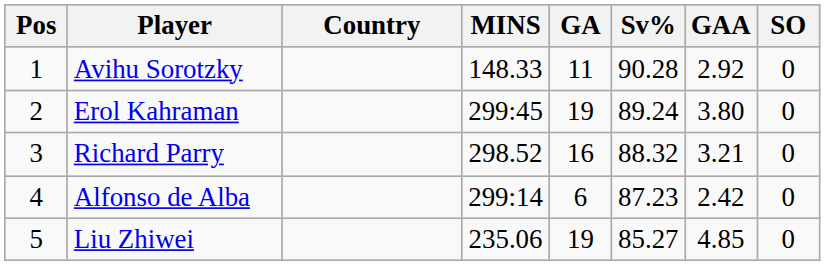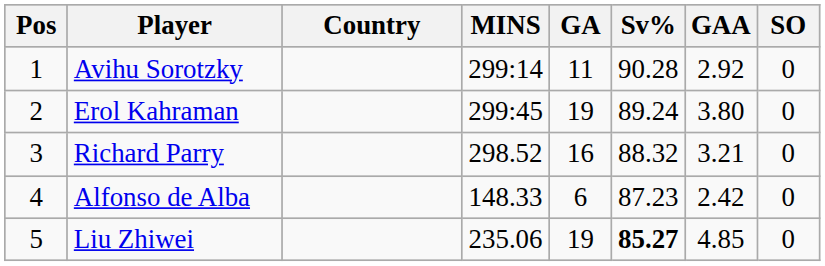Avihu Sorotzky | MINS: 148.33 -> 299:14
Alfonso de Alba | MINS: 299:14 -> 148.33
Liu Zhiwei | Sv%: normal -> bold
